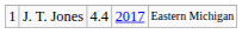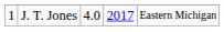J. T. Jones | column 3: 4.4 -> 4.0
